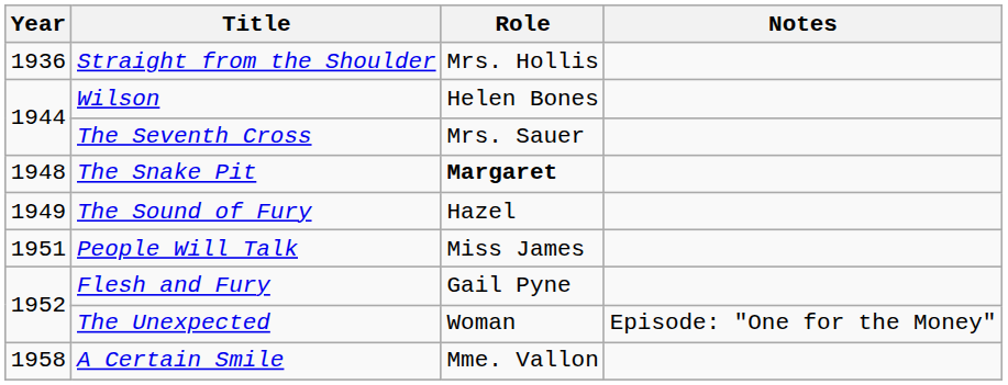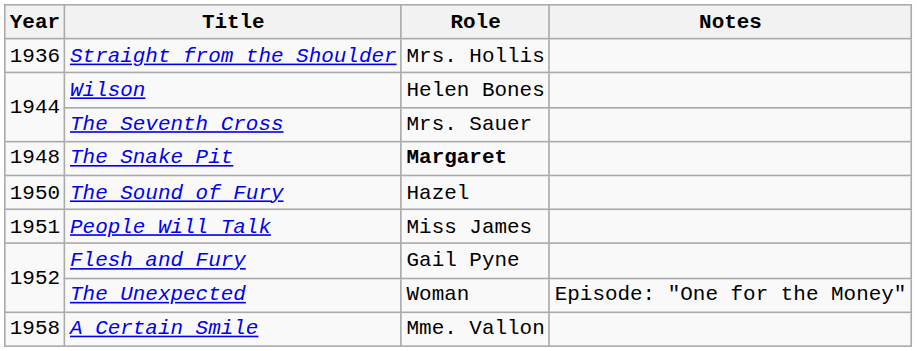The Sound of Fury | Year: 1949 -> 1950
